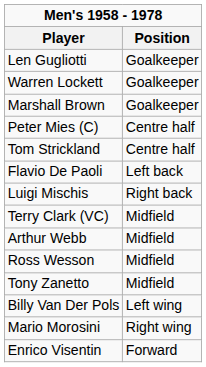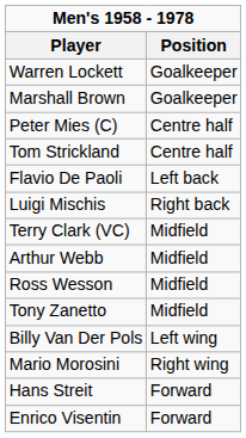- row: Len Gugliotti | Goalkeeper
+ row: Hans Streit | Forward
